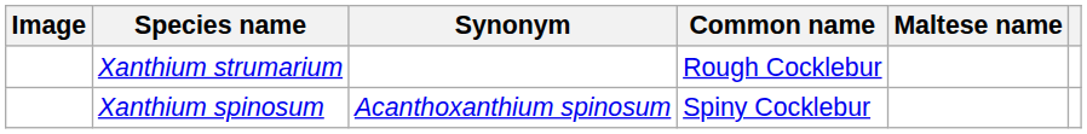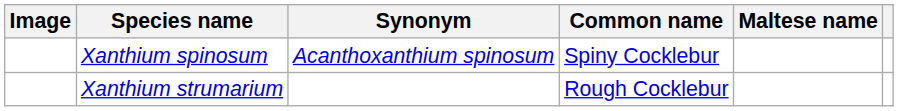rows swapped: Xanthium spinosum <-> Xanthium strumarium
